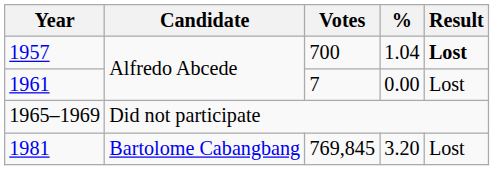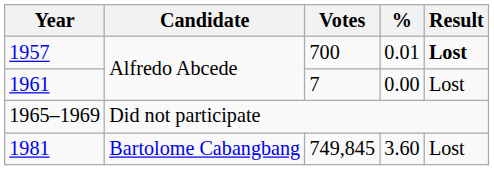1957 | %: 1.04 -> 0.01
1981 | Votes: 769,845 -> 749,845
1981 | %: 3.20 -> 3.60
